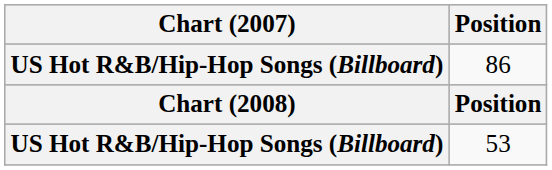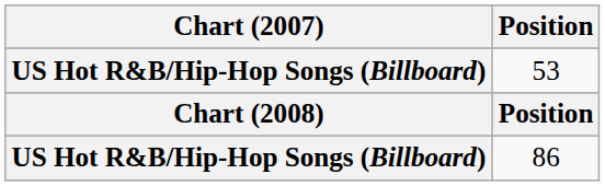rows swapped: 86 <-> 53
